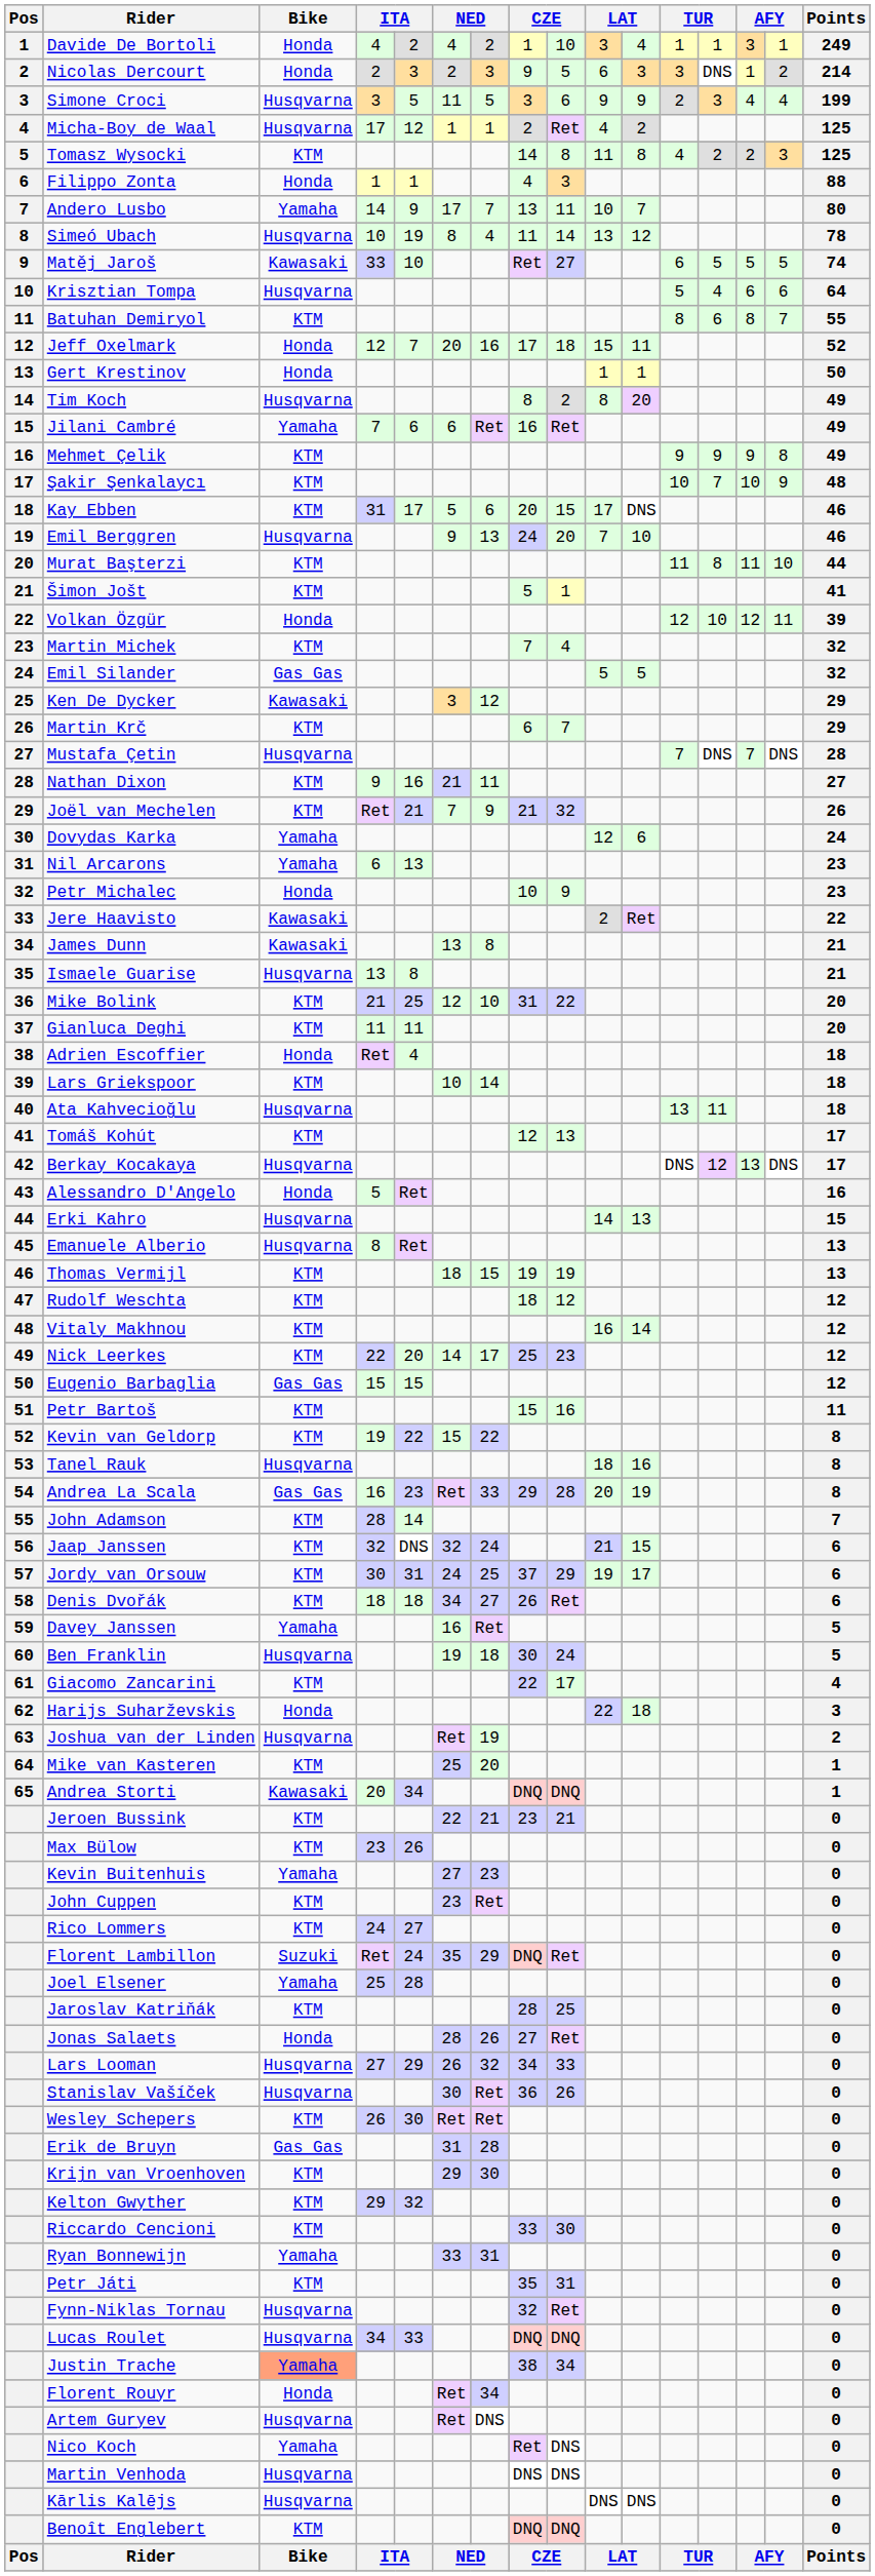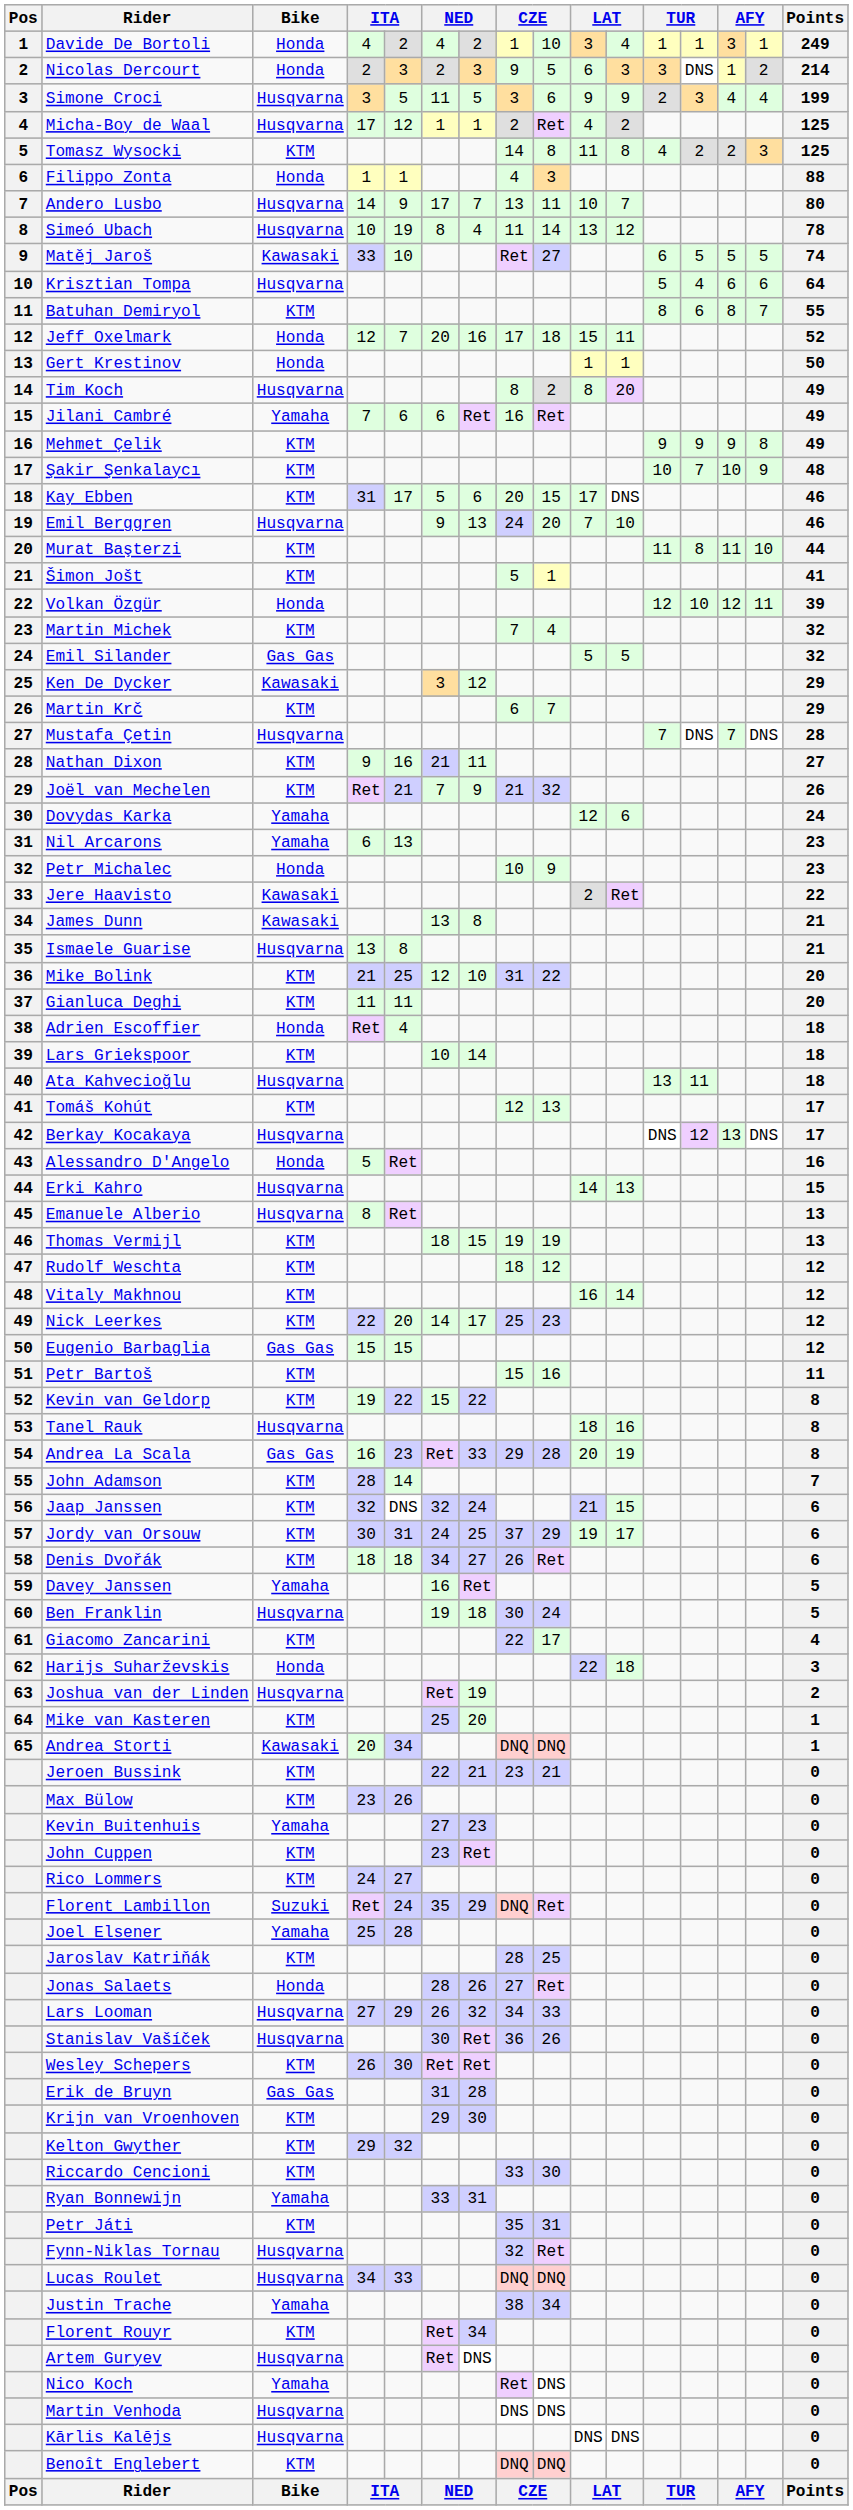Andero Lusbo | Bike: Yamaha -> Husqvarna
Justin Trache | Bike: lightsalmon background -> no background
Florent Rouyr | Bike: Honda -> KTM
